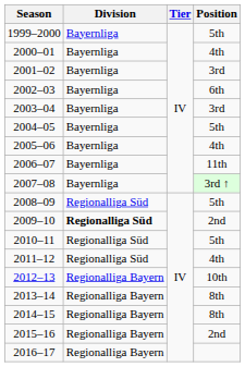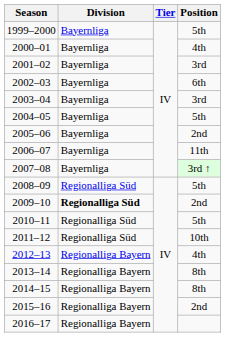2005–06 | Position: 4th -> 2nd
2011–12 | Position: 4th -> 10th
2012–13 | Position: 10th -> 4th
